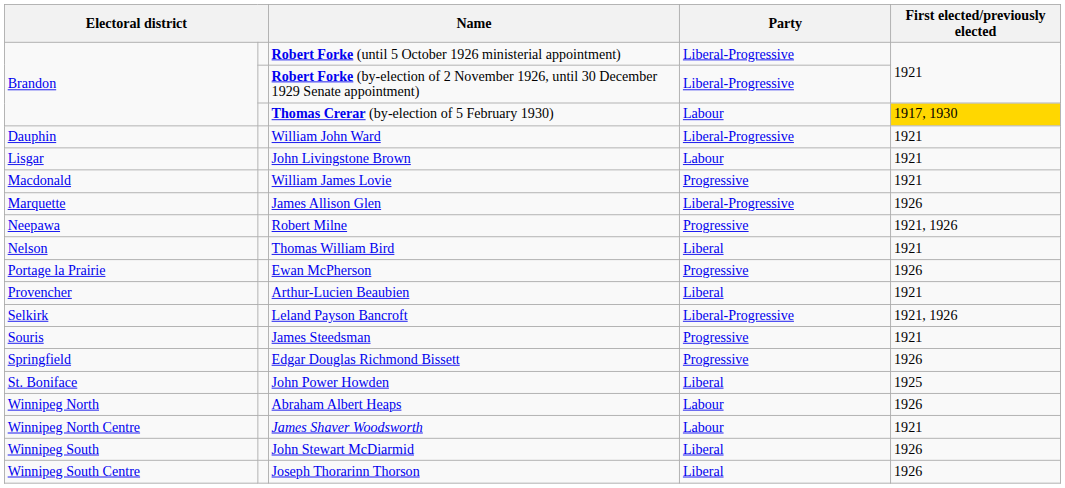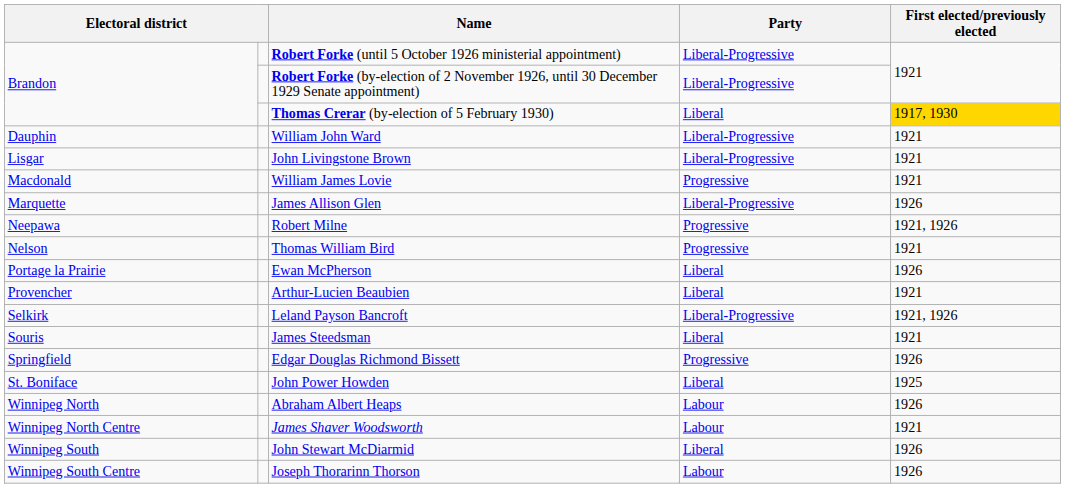Thomas Crerar (by-election of 5 February 1930) | Party: Labour -> Liberal
John Livingstone Brown | Party: Labour -> Liberal-Progressive
Thomas William Bird | Party: Liberal -> Progressive
Ewan McPherson | Party: Progressive -> Liberal
James Steedsman | Party: Progressive -> Liberal
Joseph Thorarinn Thorson | Party: Liberal -> Labour
